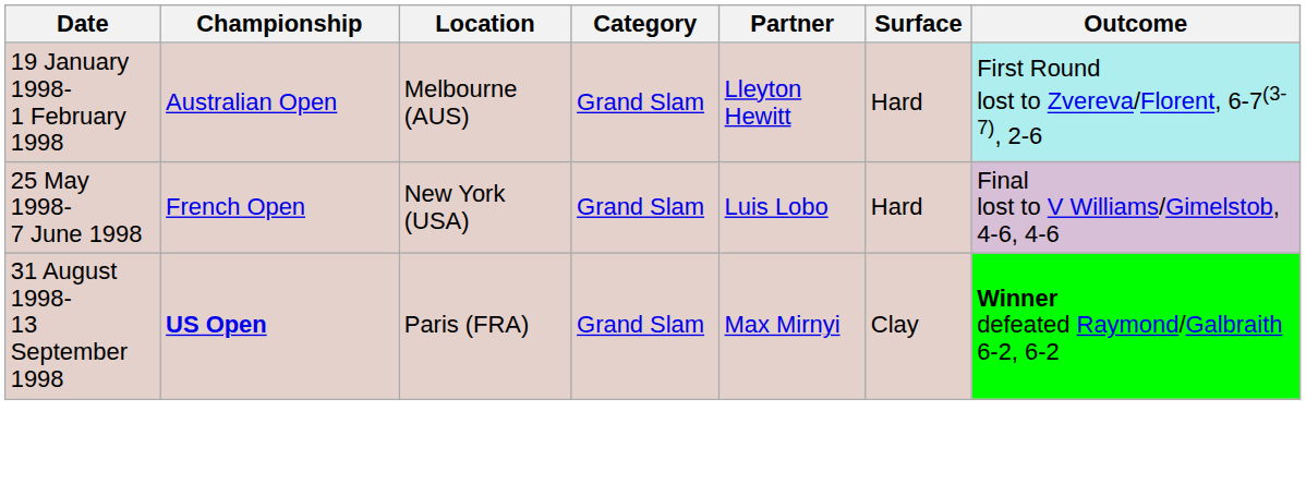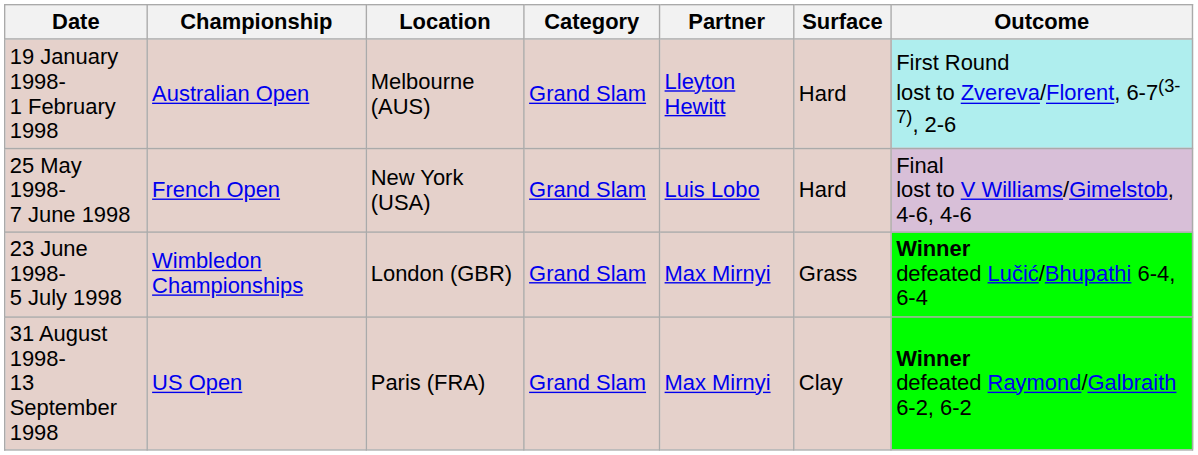+ row: 23 June 1998- 5 July 1998 | Wimbledon Championships | London (GBR) | Grand Slam | Max Mirnyi | Grass | Winner defeated Lučić/Bhupathi 6-4, 6-4
31 August 1998- 13 September 1998 | Championship: bold -> normal
